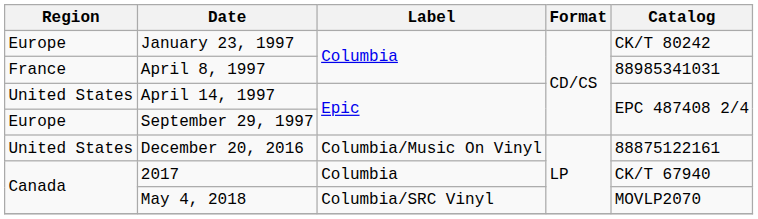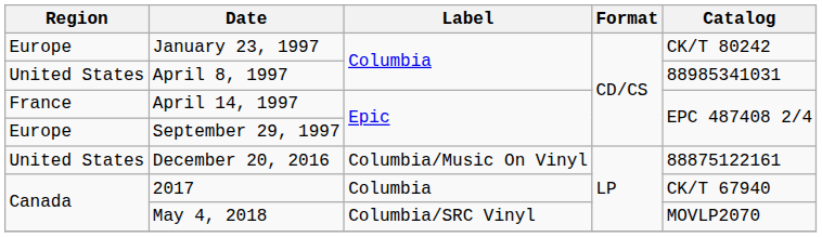April 8, 1997 | Region: France -> United States
April 14, 1997 | Region: United States -> France
